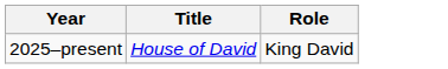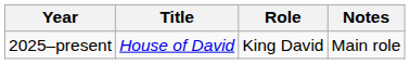+ column: Notes | Main role
